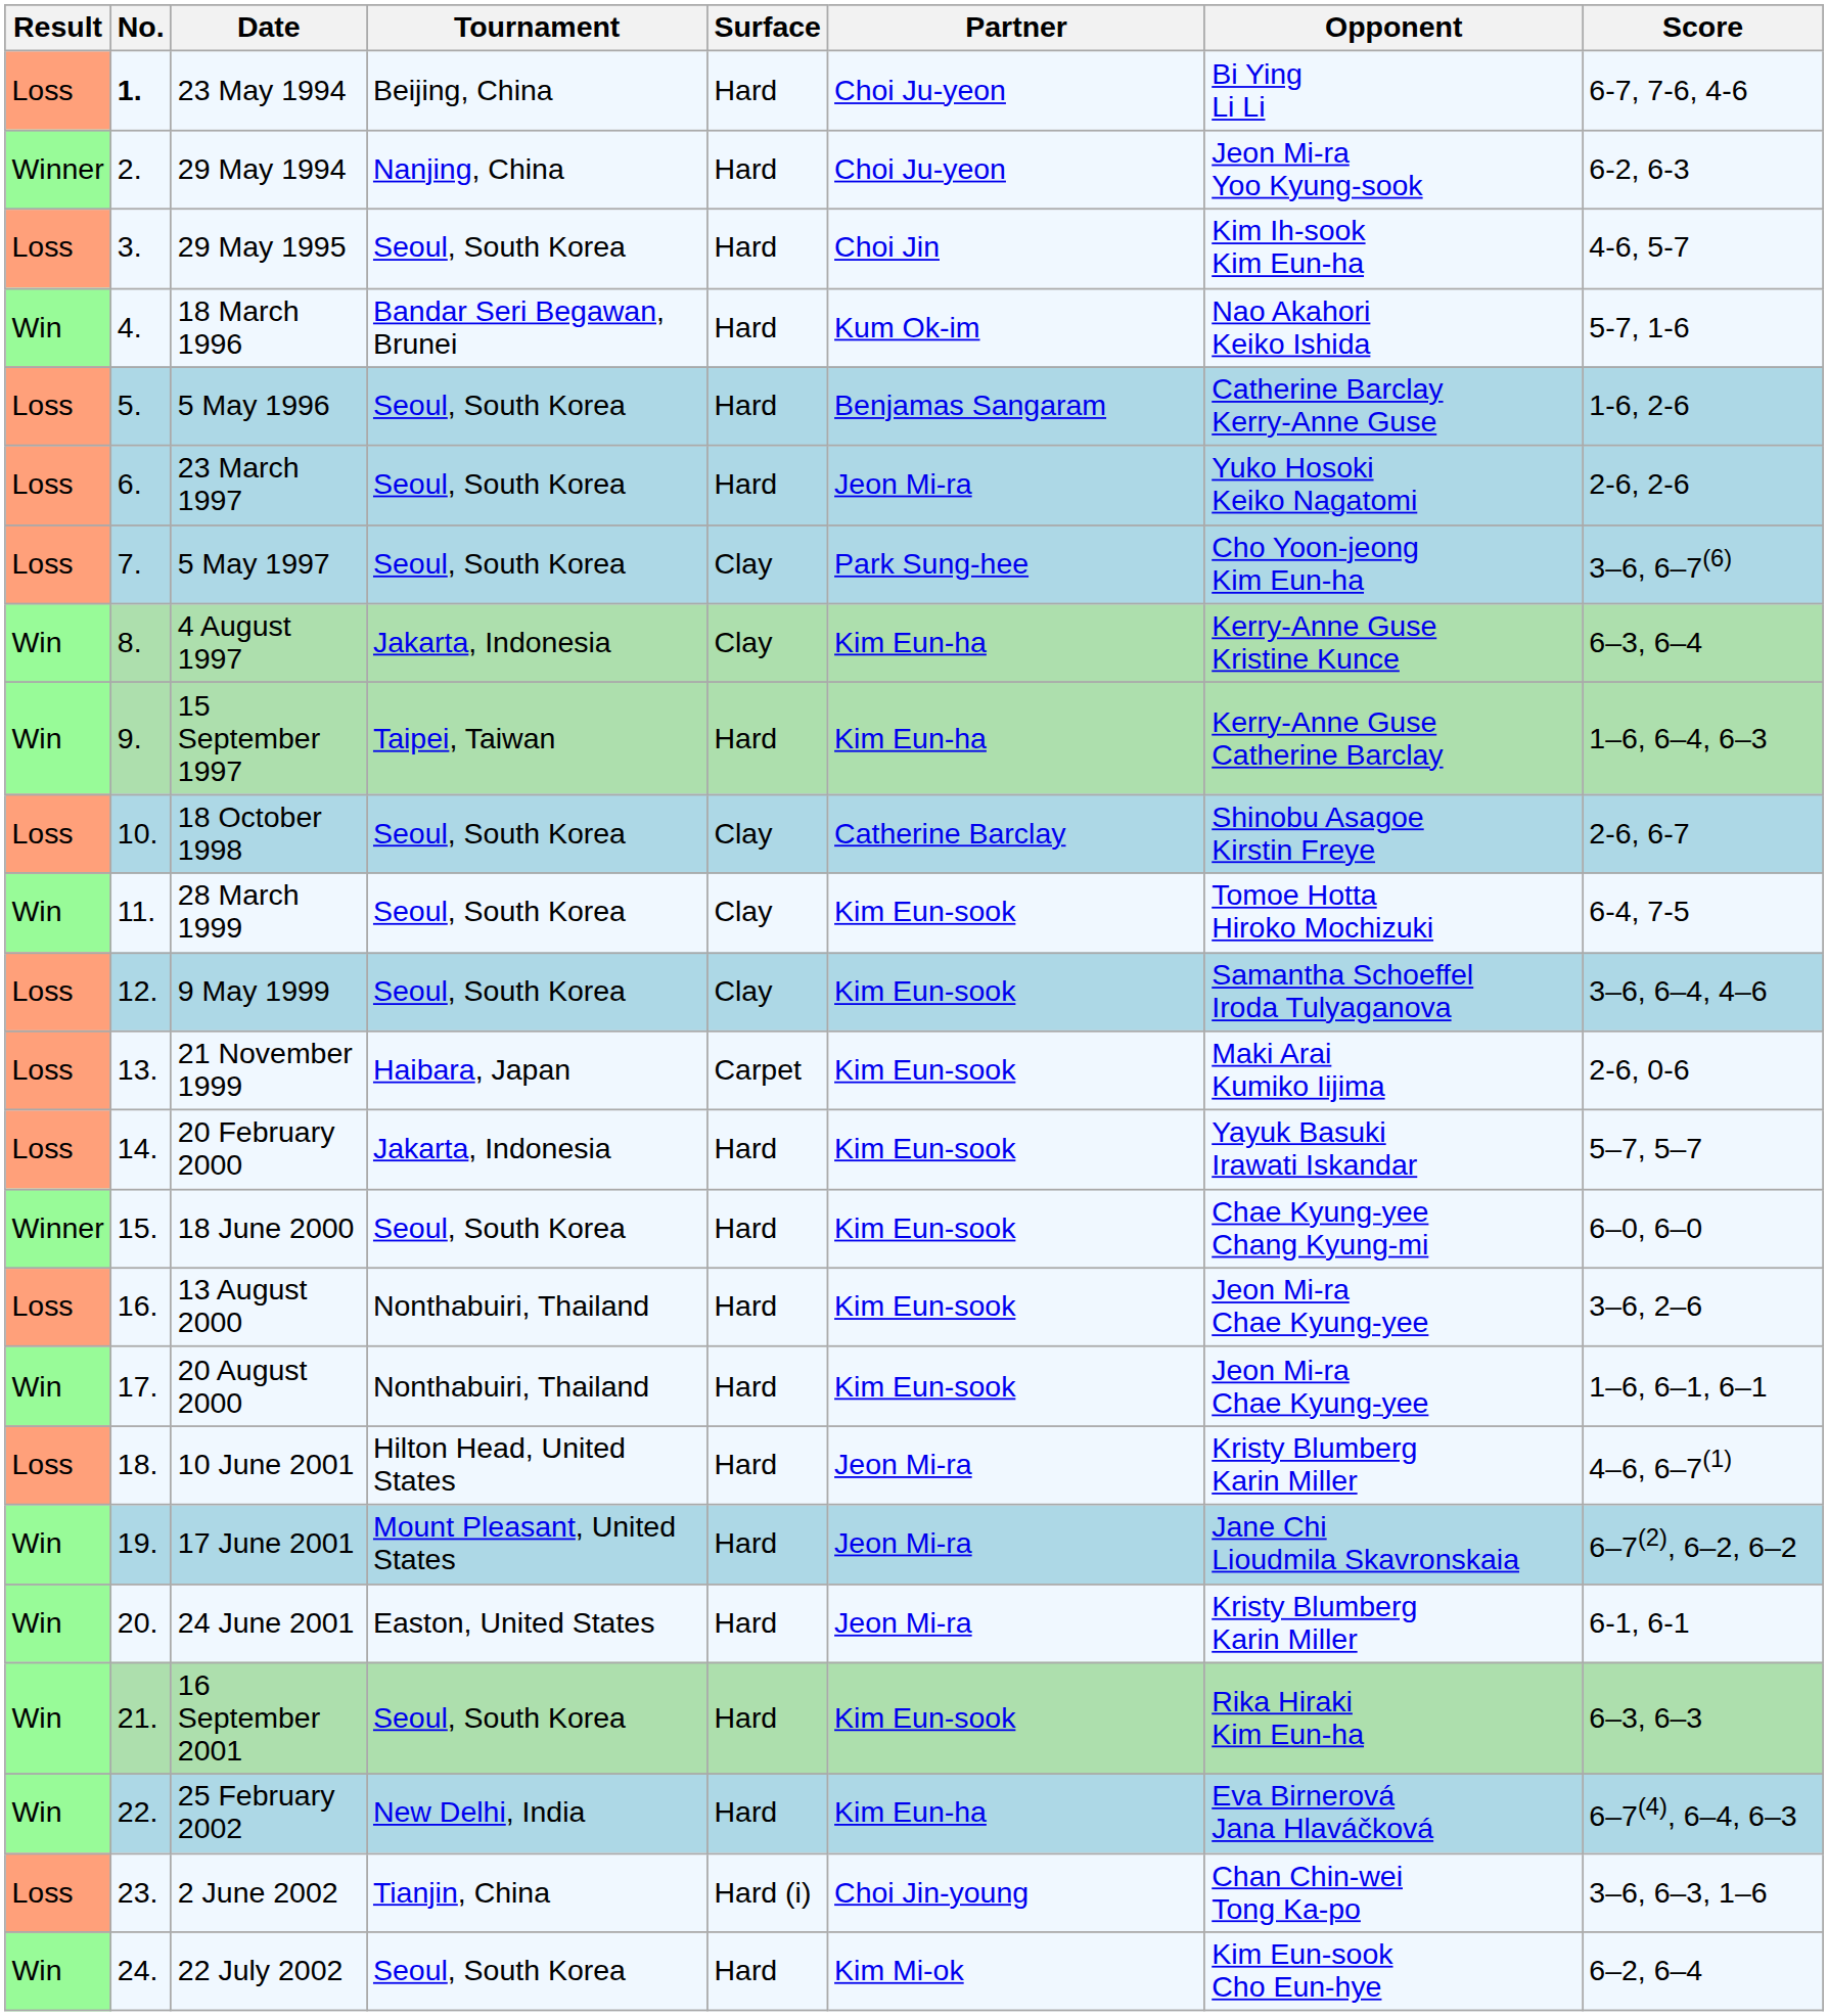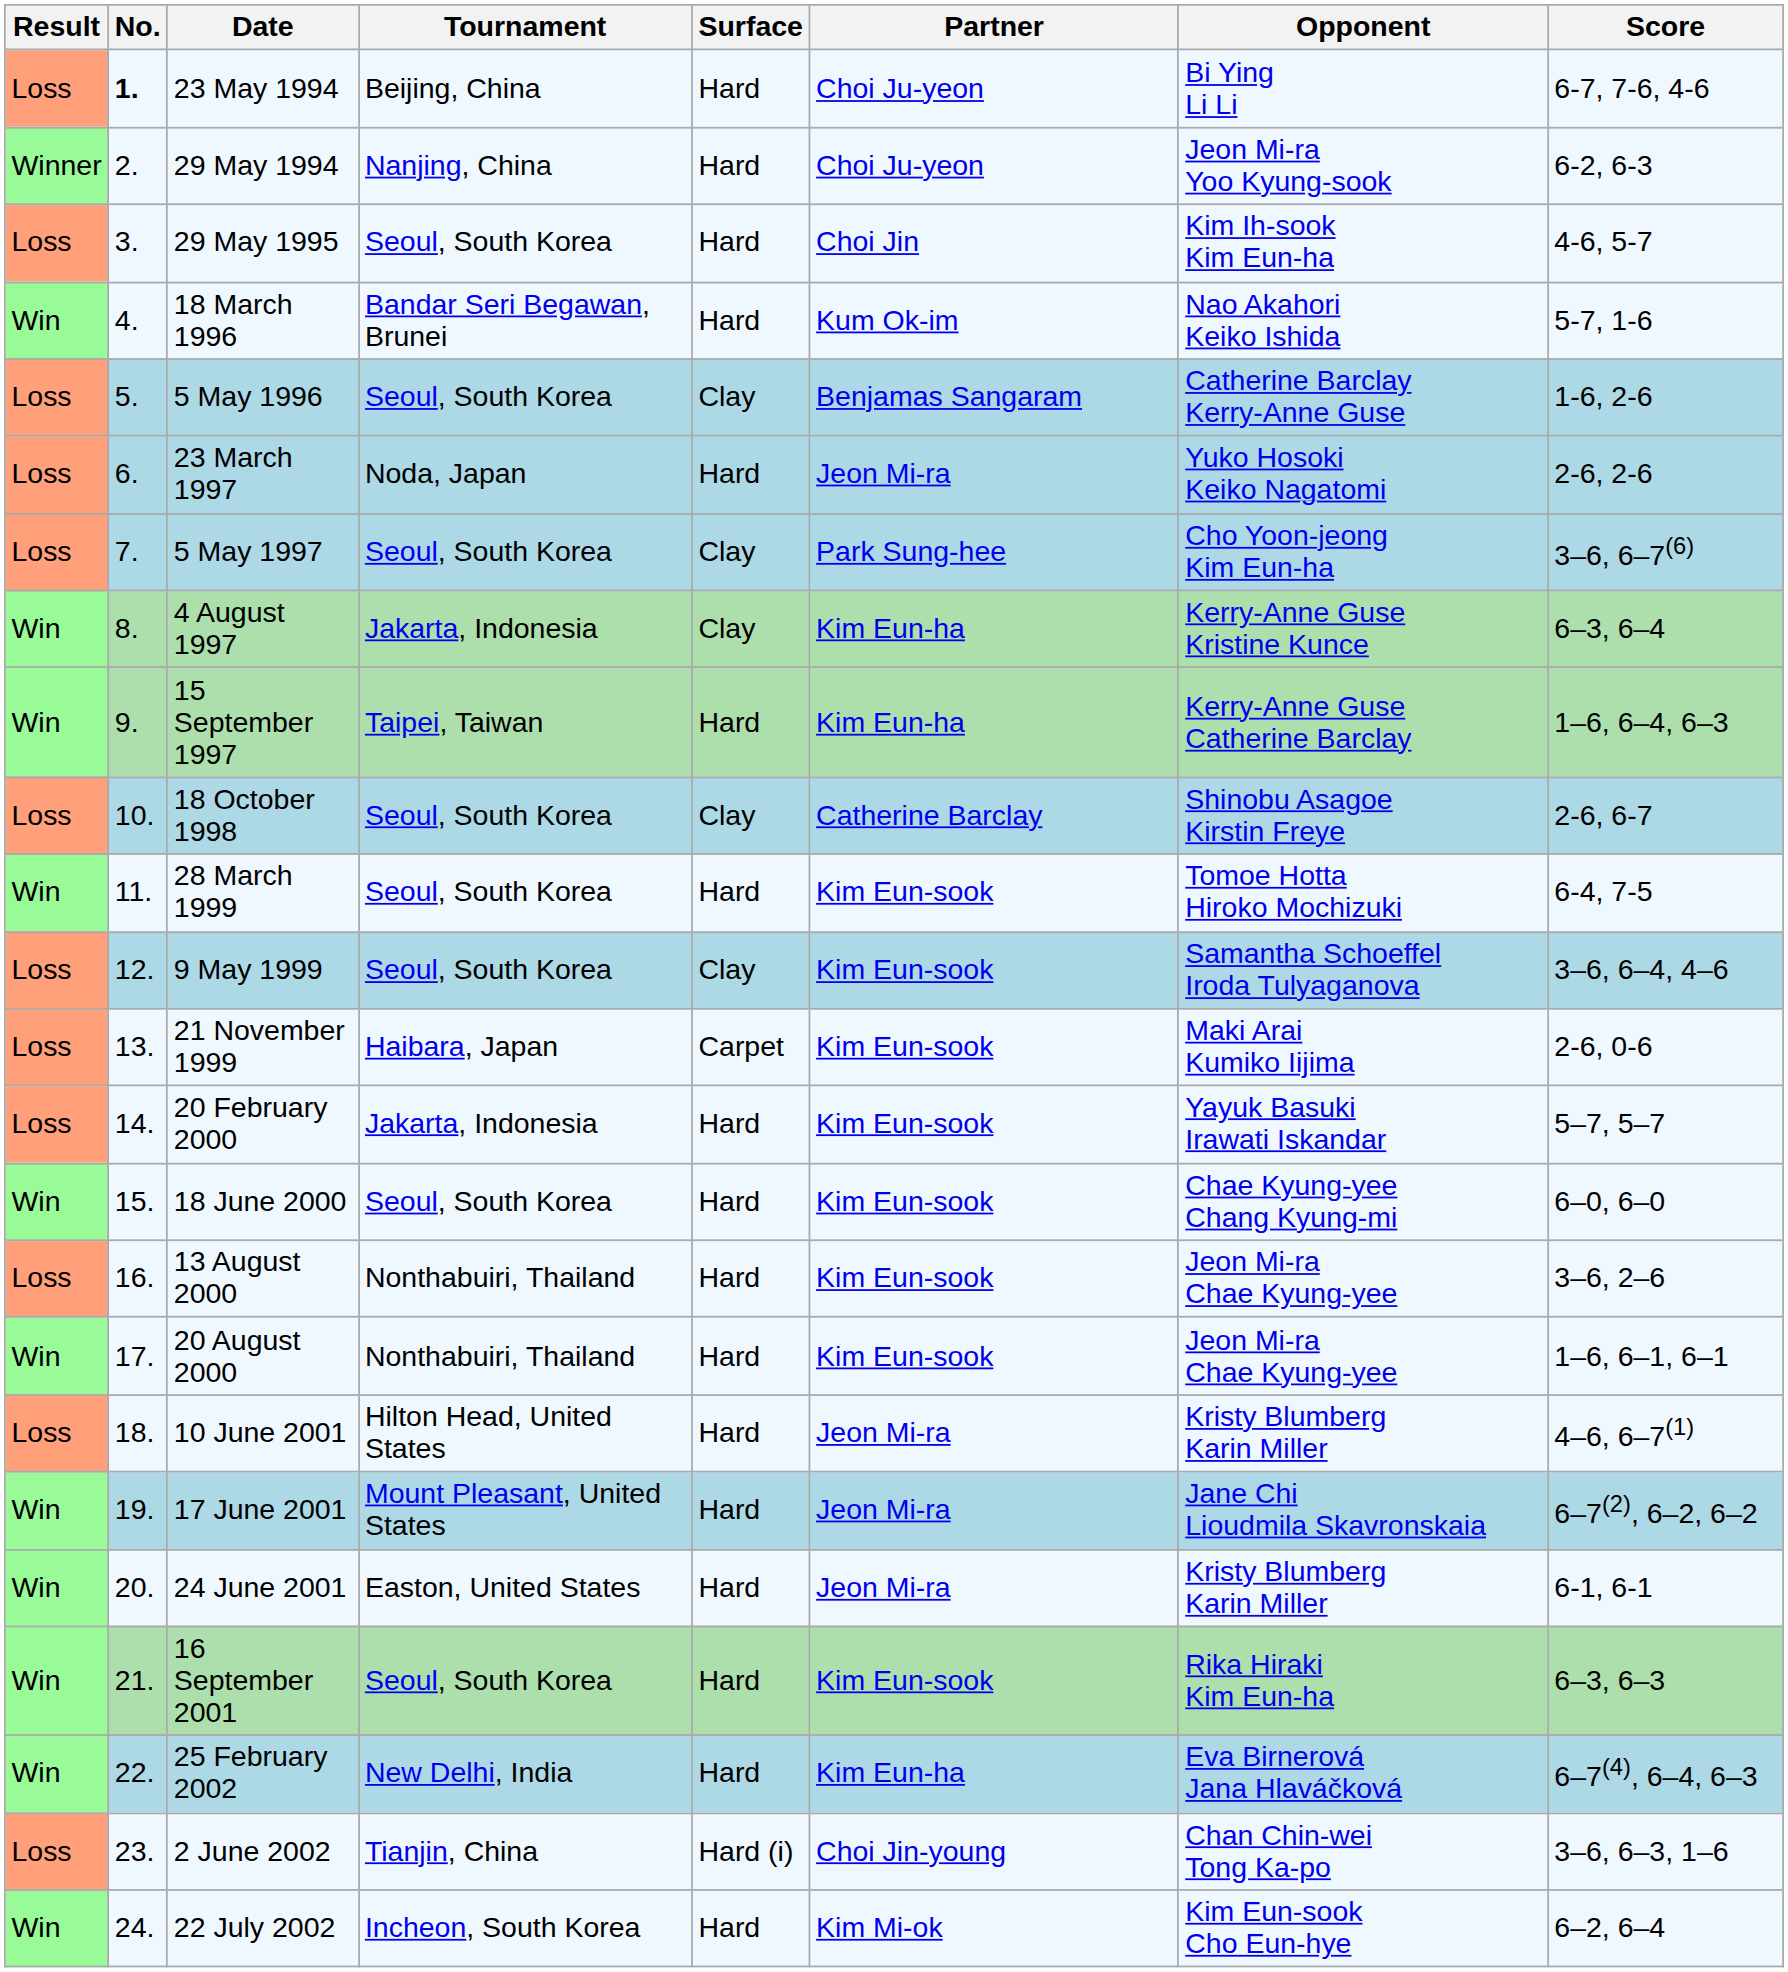5 May 1996 | Surface: Hard -> Clay
23 March 1997 | Tournament: Seoul, South Korea -> Noda, Japan
28 March 1999 | Surface: Clay -> Hard
18 June 2000 | Result: Winner -> Win
22 July 2002 | Tournament: Seoul, South Korea -> Incheon, South Korea
